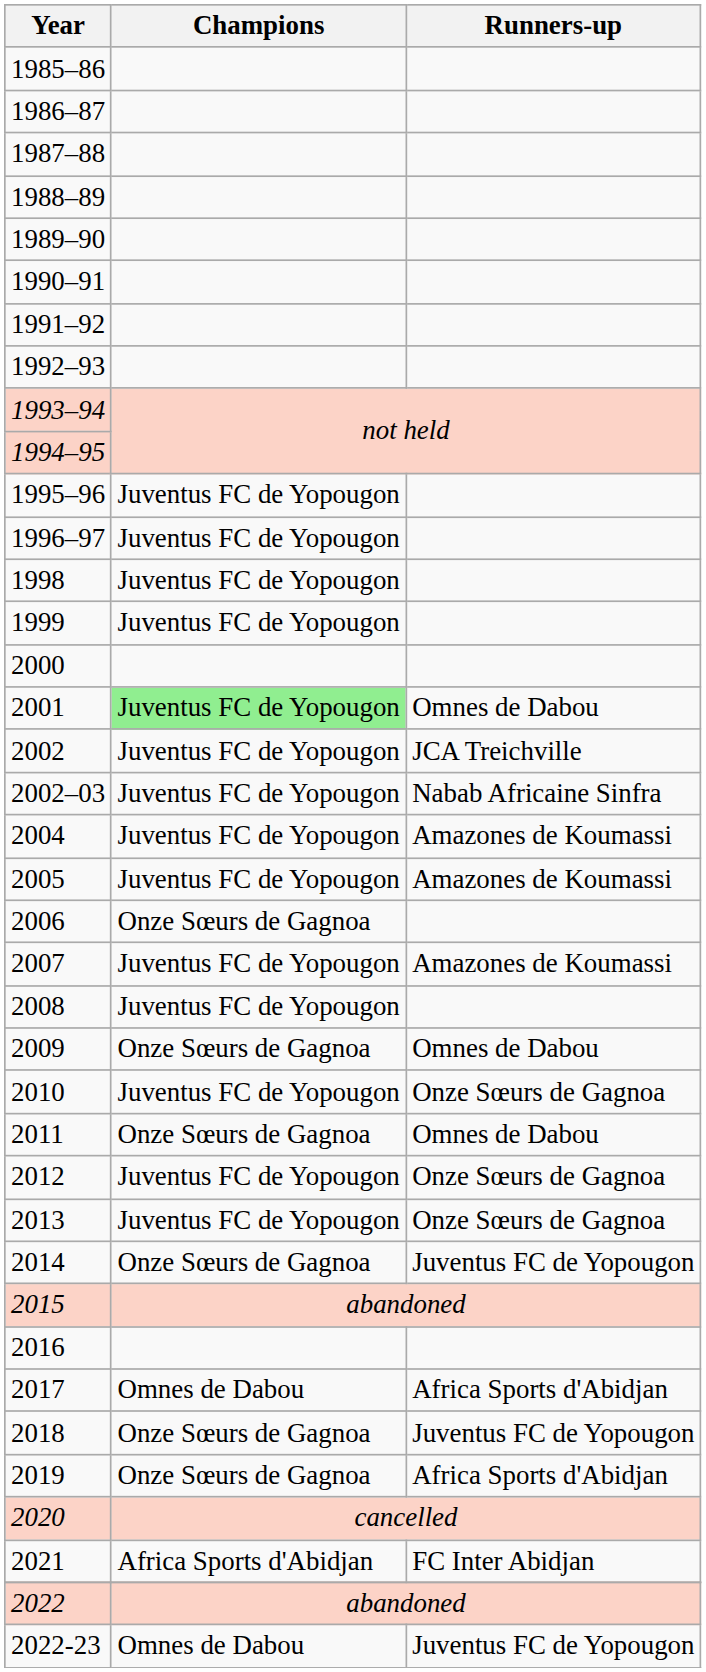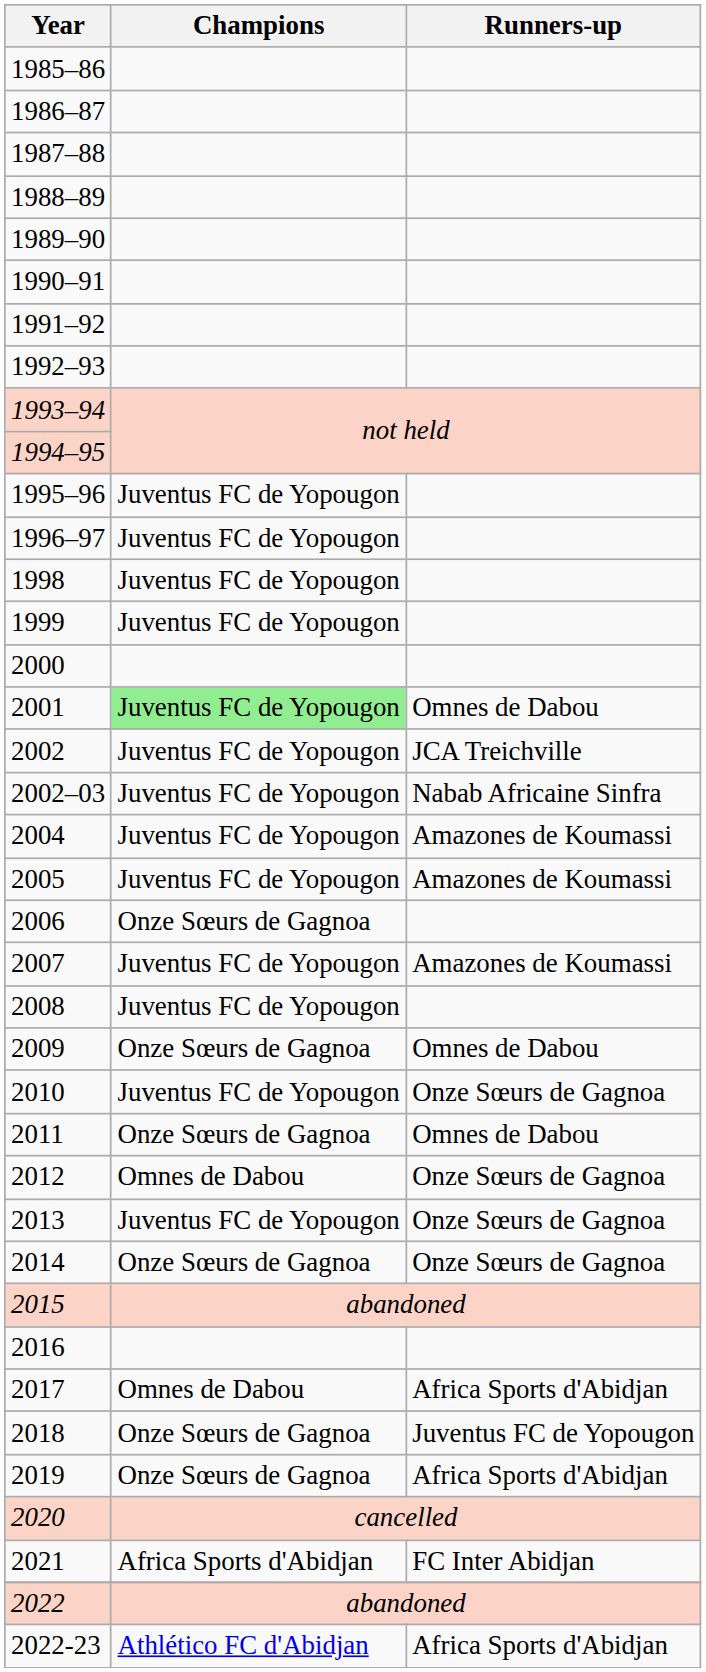2012 | Champions: Juventus FC de Yopougon -> Omnes de Dabou
2014 | Runners-up: Juventus FC de Yopougon -> Onze Sœurs de Gagnoa
2022-23 | Champions: Omnes de Dabou -> Athlético FC d'Abidjan
2022-23 | Runners-up: Juventus FC de Yopougon -> Africa Sports d'Abidjan
